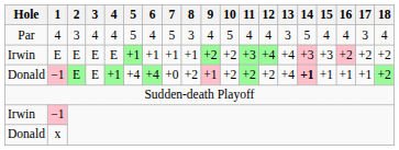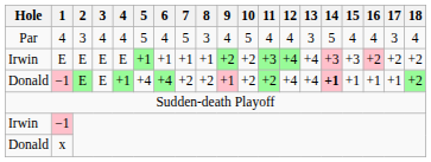Donald / −1 | 7: +0 -> +2
Donald / −1 | 12: +2 -> +4
